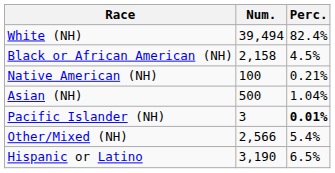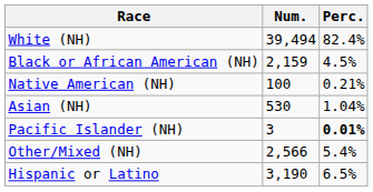Black or African American (NH) | Num.: 2,158 -> 2,159
Asian (NH) | Num.: 500 -> 530
